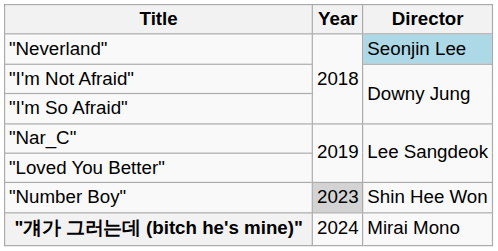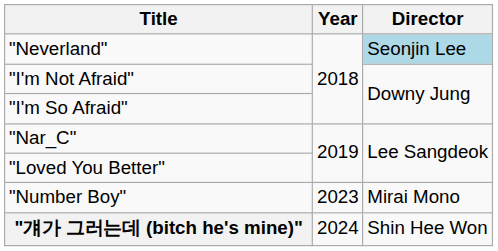"Number Boy" | Year: lightgrey background -> no background
"Number Boy" | Director: Shin Hee Won -> Mirai Mono
"걔가 그러는데 (bitch he's mine)" | Director: Mirai Mono -> Shin Hee Won
